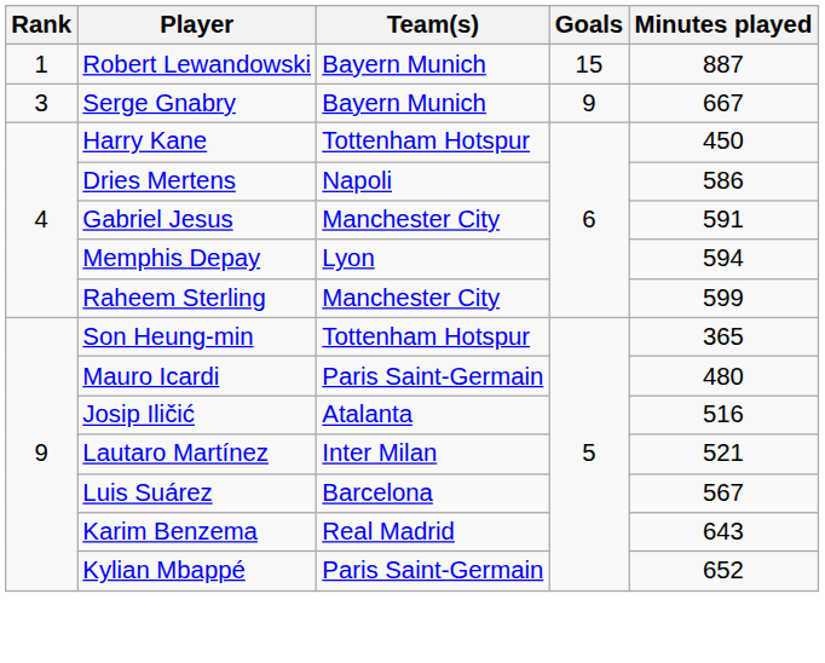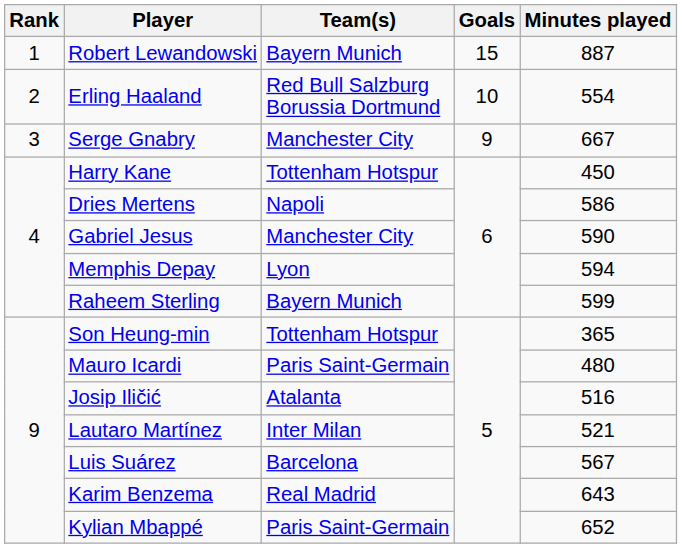+ row: 2 | Erling Haaland | Red Bull Salzburg Borussia Dortmund | 10 | 554
Serge Gnabry | Team(s): Bayern Munich -> Manchester City
Gabriel Jesus | Minutes played: 591 -> 590
Raheem Sterling | Team(s): Manchester City -> Bayern Munich
